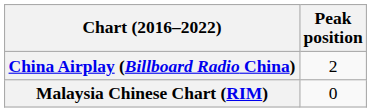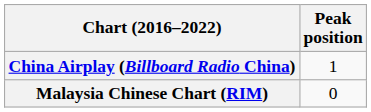China Airplay (Billboard Radio China) | Peak position: 2 -> 1
